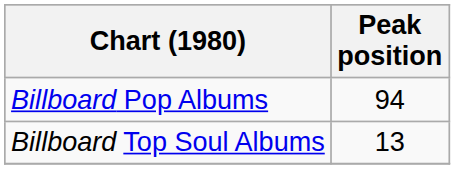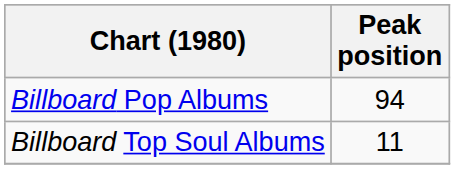Billboard Top Soul Albums | Peak position: 13 -> 11
